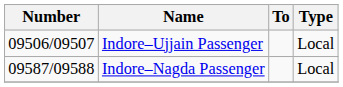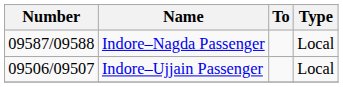rows swapped: Indore–Ujjain Passenger <-> Indore–Nagda Passenger
